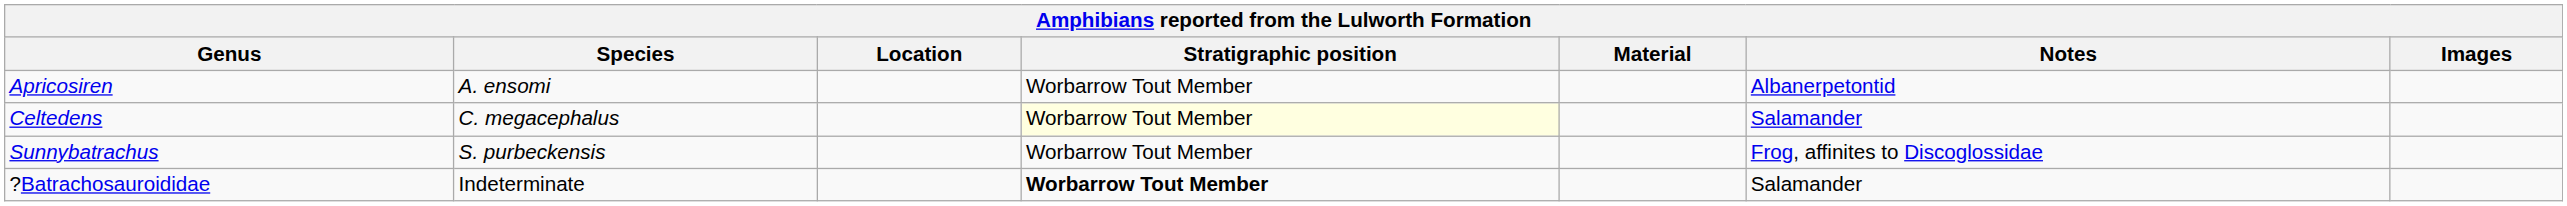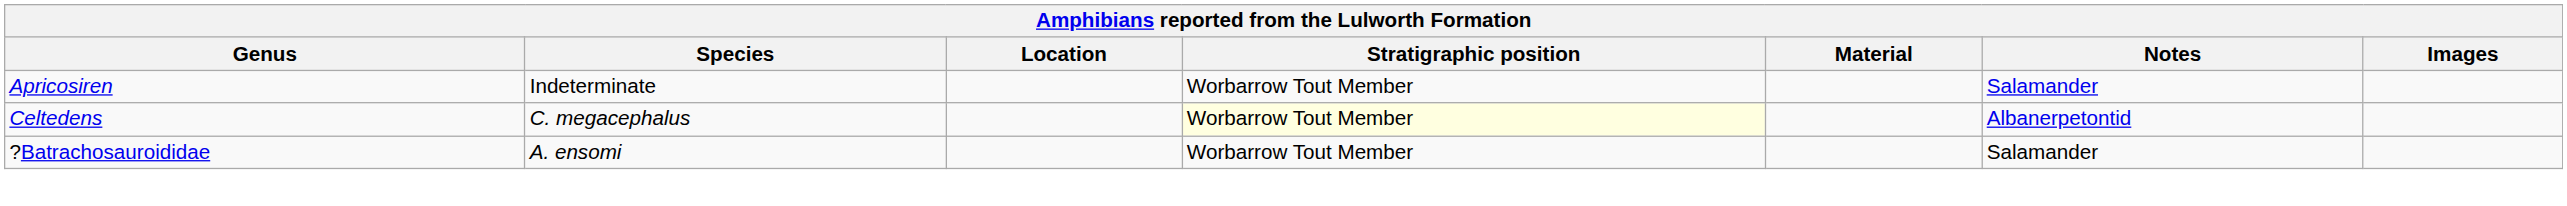Apricosiren | Species: A. ensomi -> Indeterminate
Apricosiren | Notes: Albanerpetontid -> Salamander
Celtedens | Notes: Salamander -> Albanerpetontid
- row: Sunnybatrachus | S. purbeckensis | Worbarrow Tout Member | Frog, affinites to Discoglossidae
?Batrachosauroididae | Species: Indeterminate -> A. ensomi
?Batrachosauroididae | Stratigraphic position: bold -> normal
